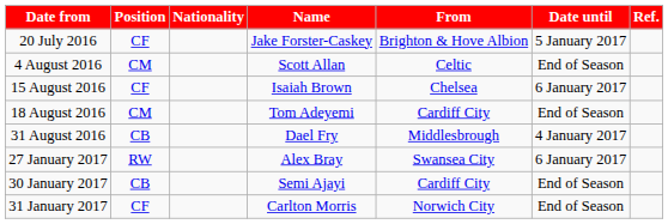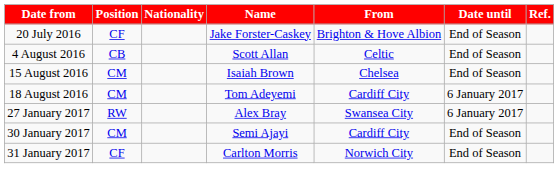20 July 2016 | Date until: 5 January 2017 -> End of Season
4 August 2016 | Position: CM -> CB
15 August 2016 | Position: CF -> CM
15 August 2016 | Date until: 6 January 2017 -> End of Season
18 August 2016 | Date until: End of Season -> 6 January 2017
- row: 31 August 2016 | CB | Dael Fry | Middlesbrough | 4 January 2017
30 January 2017 | Position: CB -> CM
